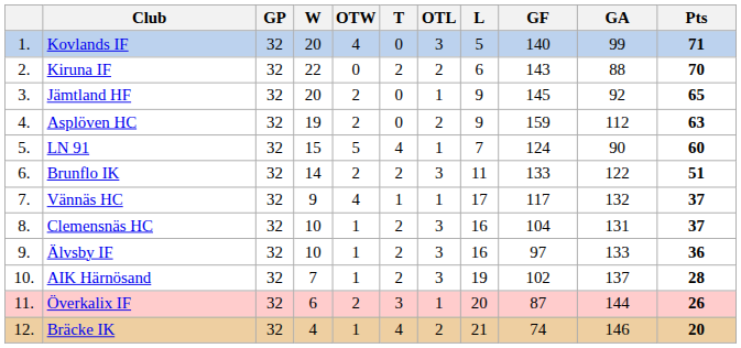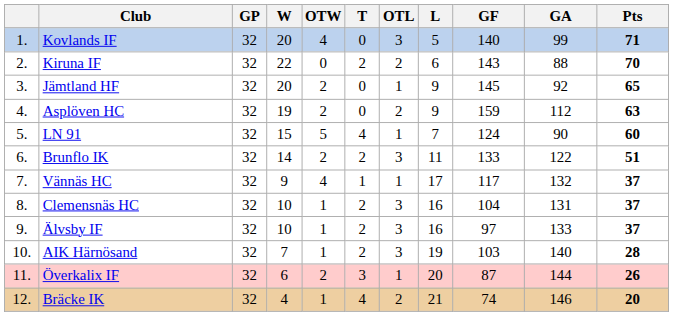Älvsby IF | Pts: 36 -> 37
AIK Härnösand | GF: 102 -> 103
AIK Härnösand | GA: 137 -> 140
